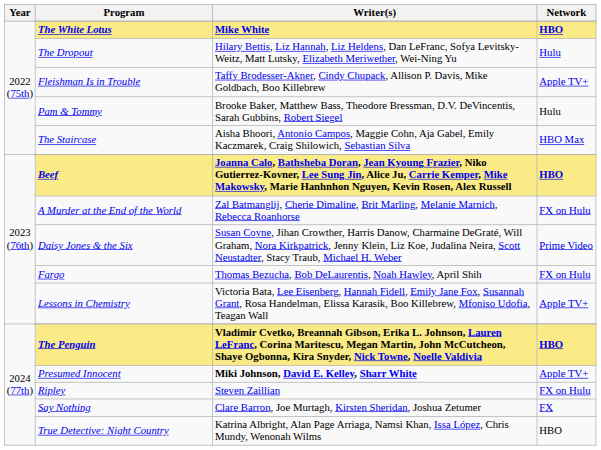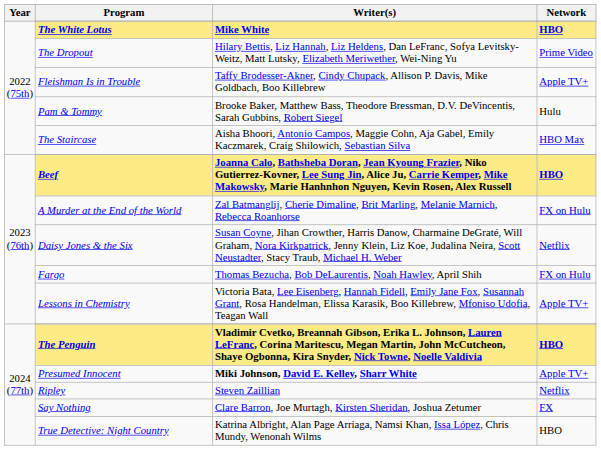The Dropout | Network: Hulu -> Prime Video
Daisy Jones & the Six | Network: Prime Video -> Netflix
Ripley | Network: FX on Hulu -> Netflix
